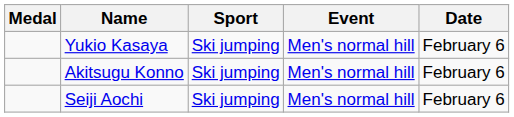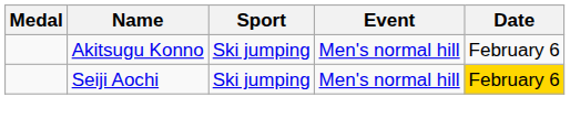- row: Yukio Kasaya | Ski jumping | Men's normal hill | February 6
Seiji Aochi | Date: no background -> gold background
